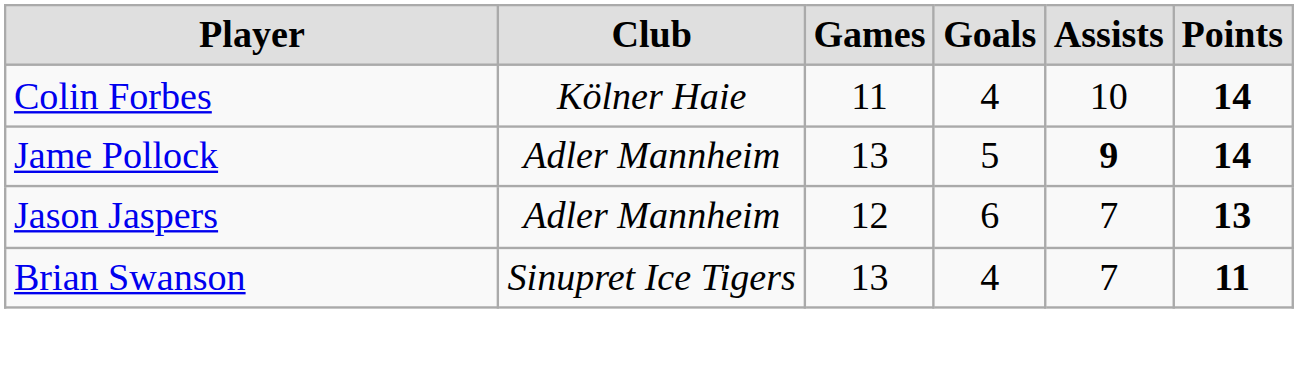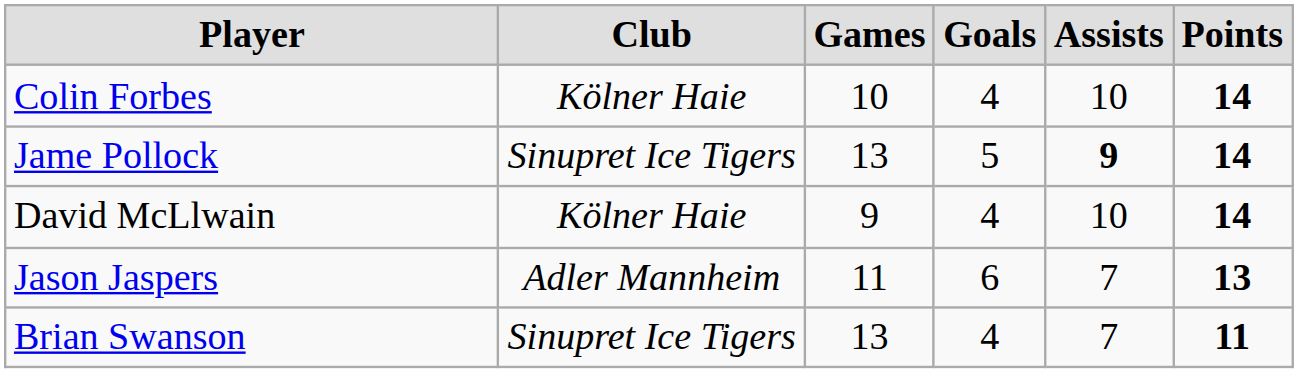Colin Forbes | Games: 11 -> 10
Jame Pollock | Club: Adler Mannheim -> Sinupret Ice Tigers
+ row: David McLlwain | Kölner Haie | 9 | 4 | 10 | 14
Jason Jaspers | Games: 12 -> 11
